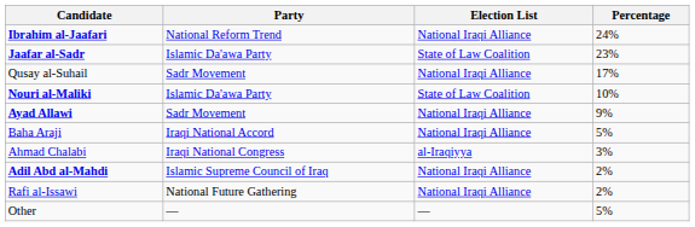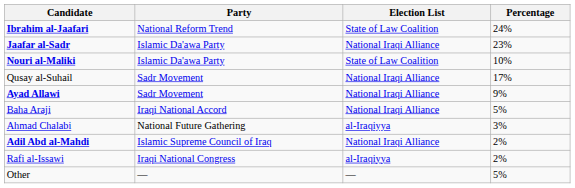Ibrahim al-Jaafari | Election List: National Iraqi Alliance -> State of Law Coalition
Jaafar al-Sadr | Election List: State of Law Coalition -> National Iraqi Alliance
rows swapped: Qusay al-Suhail <-> Nouri al-Maliki
Ahmad Chalabi | Party: Iraqi National Congress -> National Future Gathering
Rafi al-Issawi | Party: National Future Gathering -> Iraqi National Congress
Rafi al-Issawi | Election List: National Iraqi Alliance -> al-Iraqiyya
